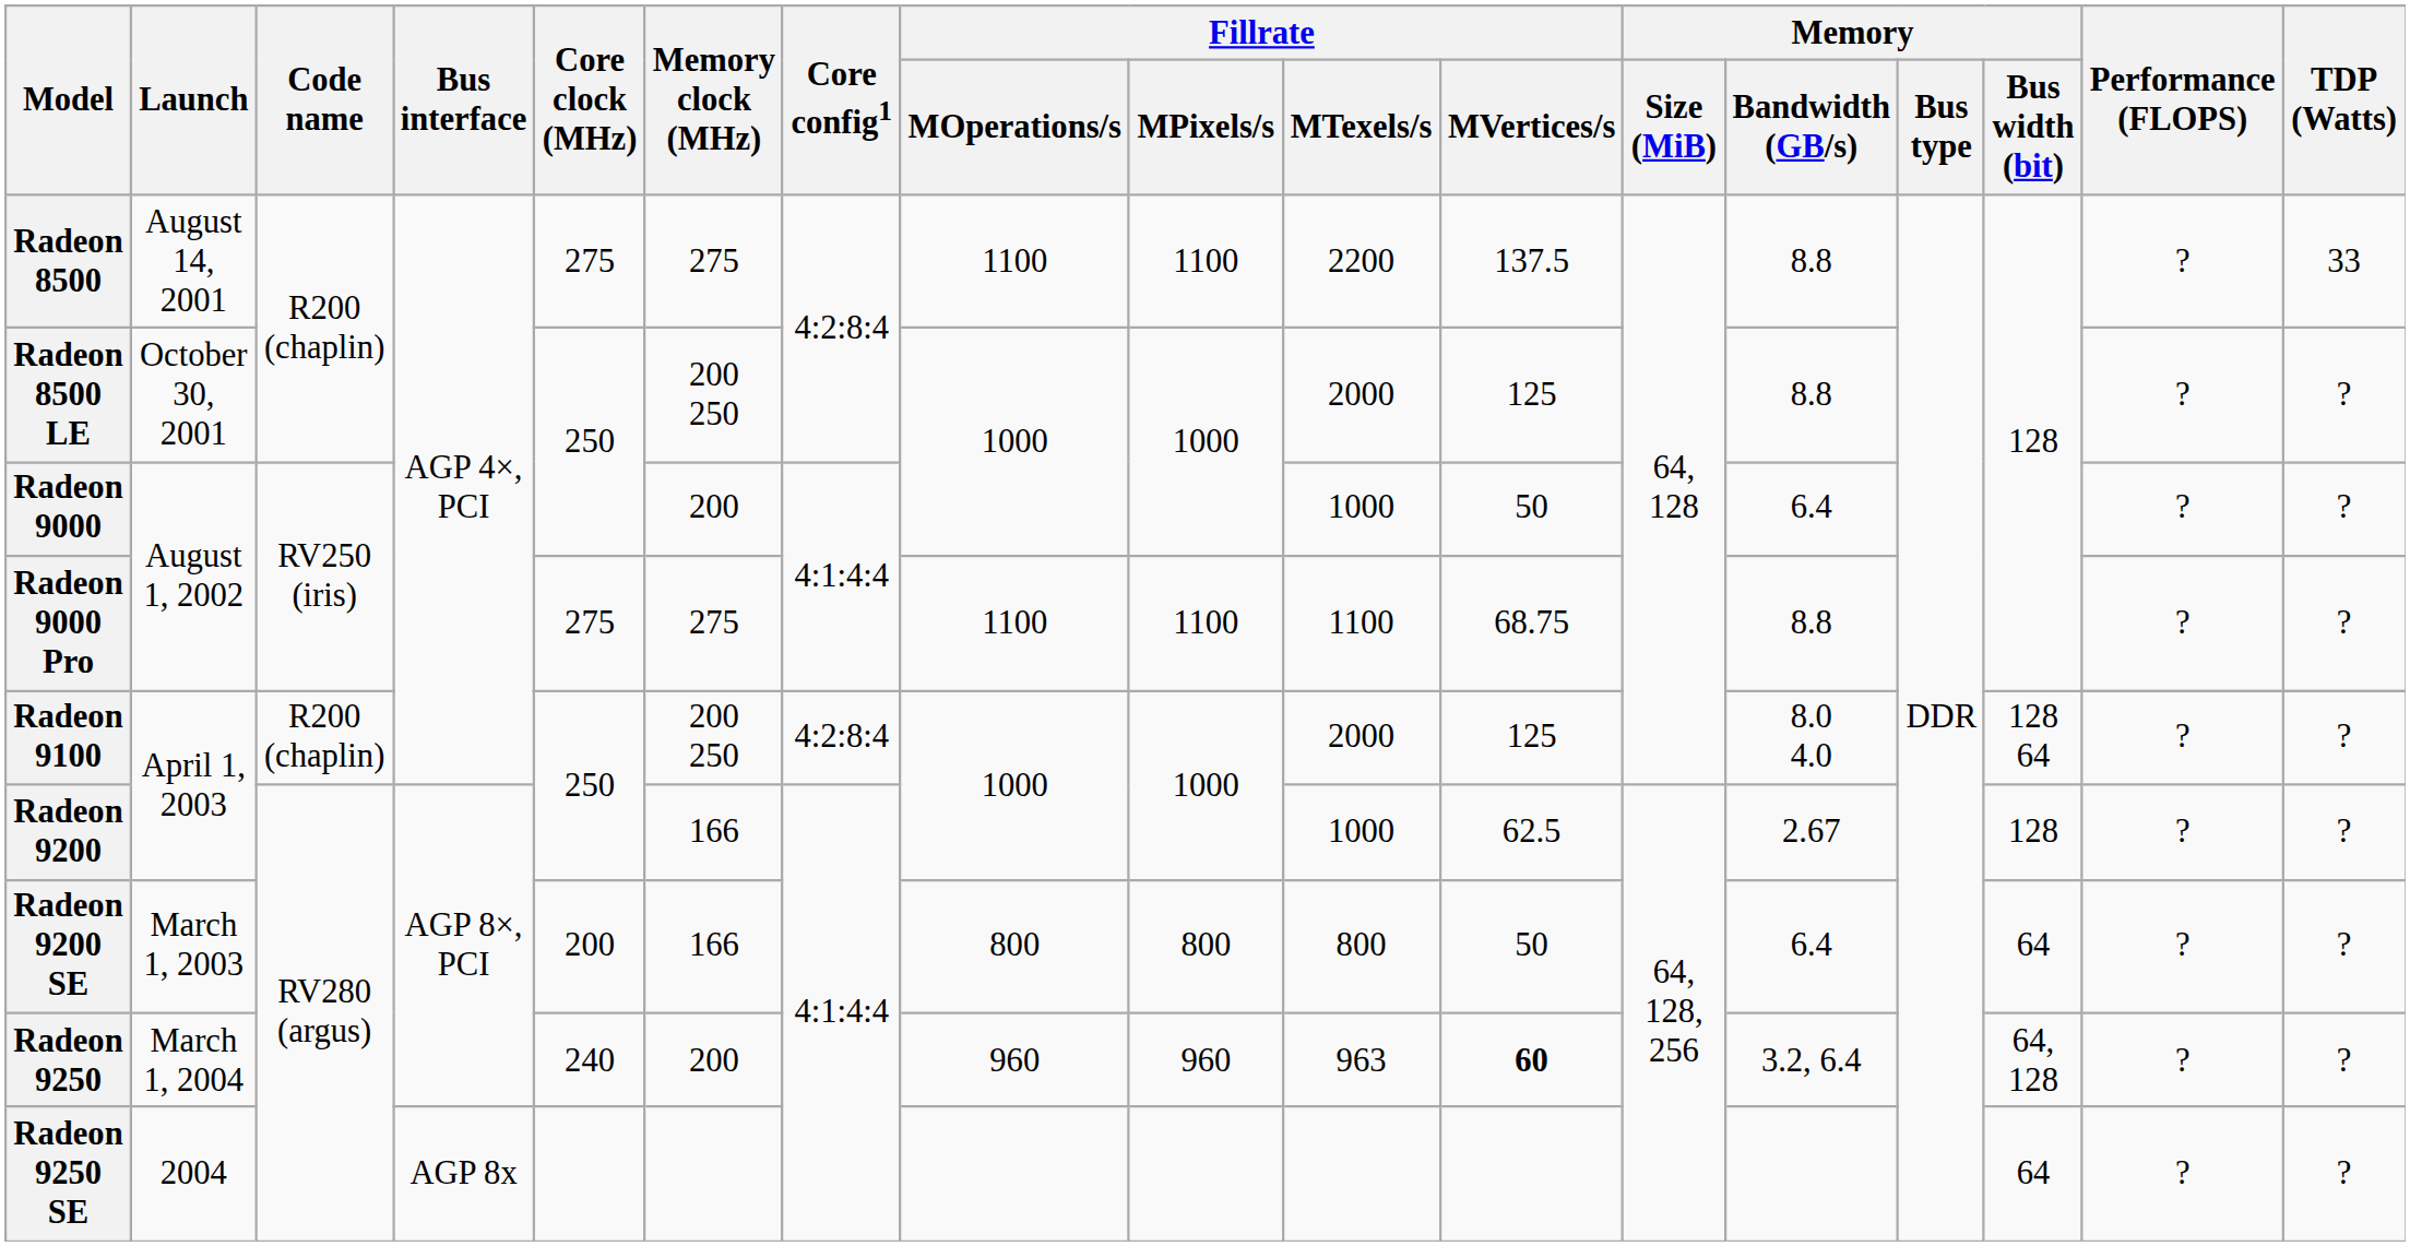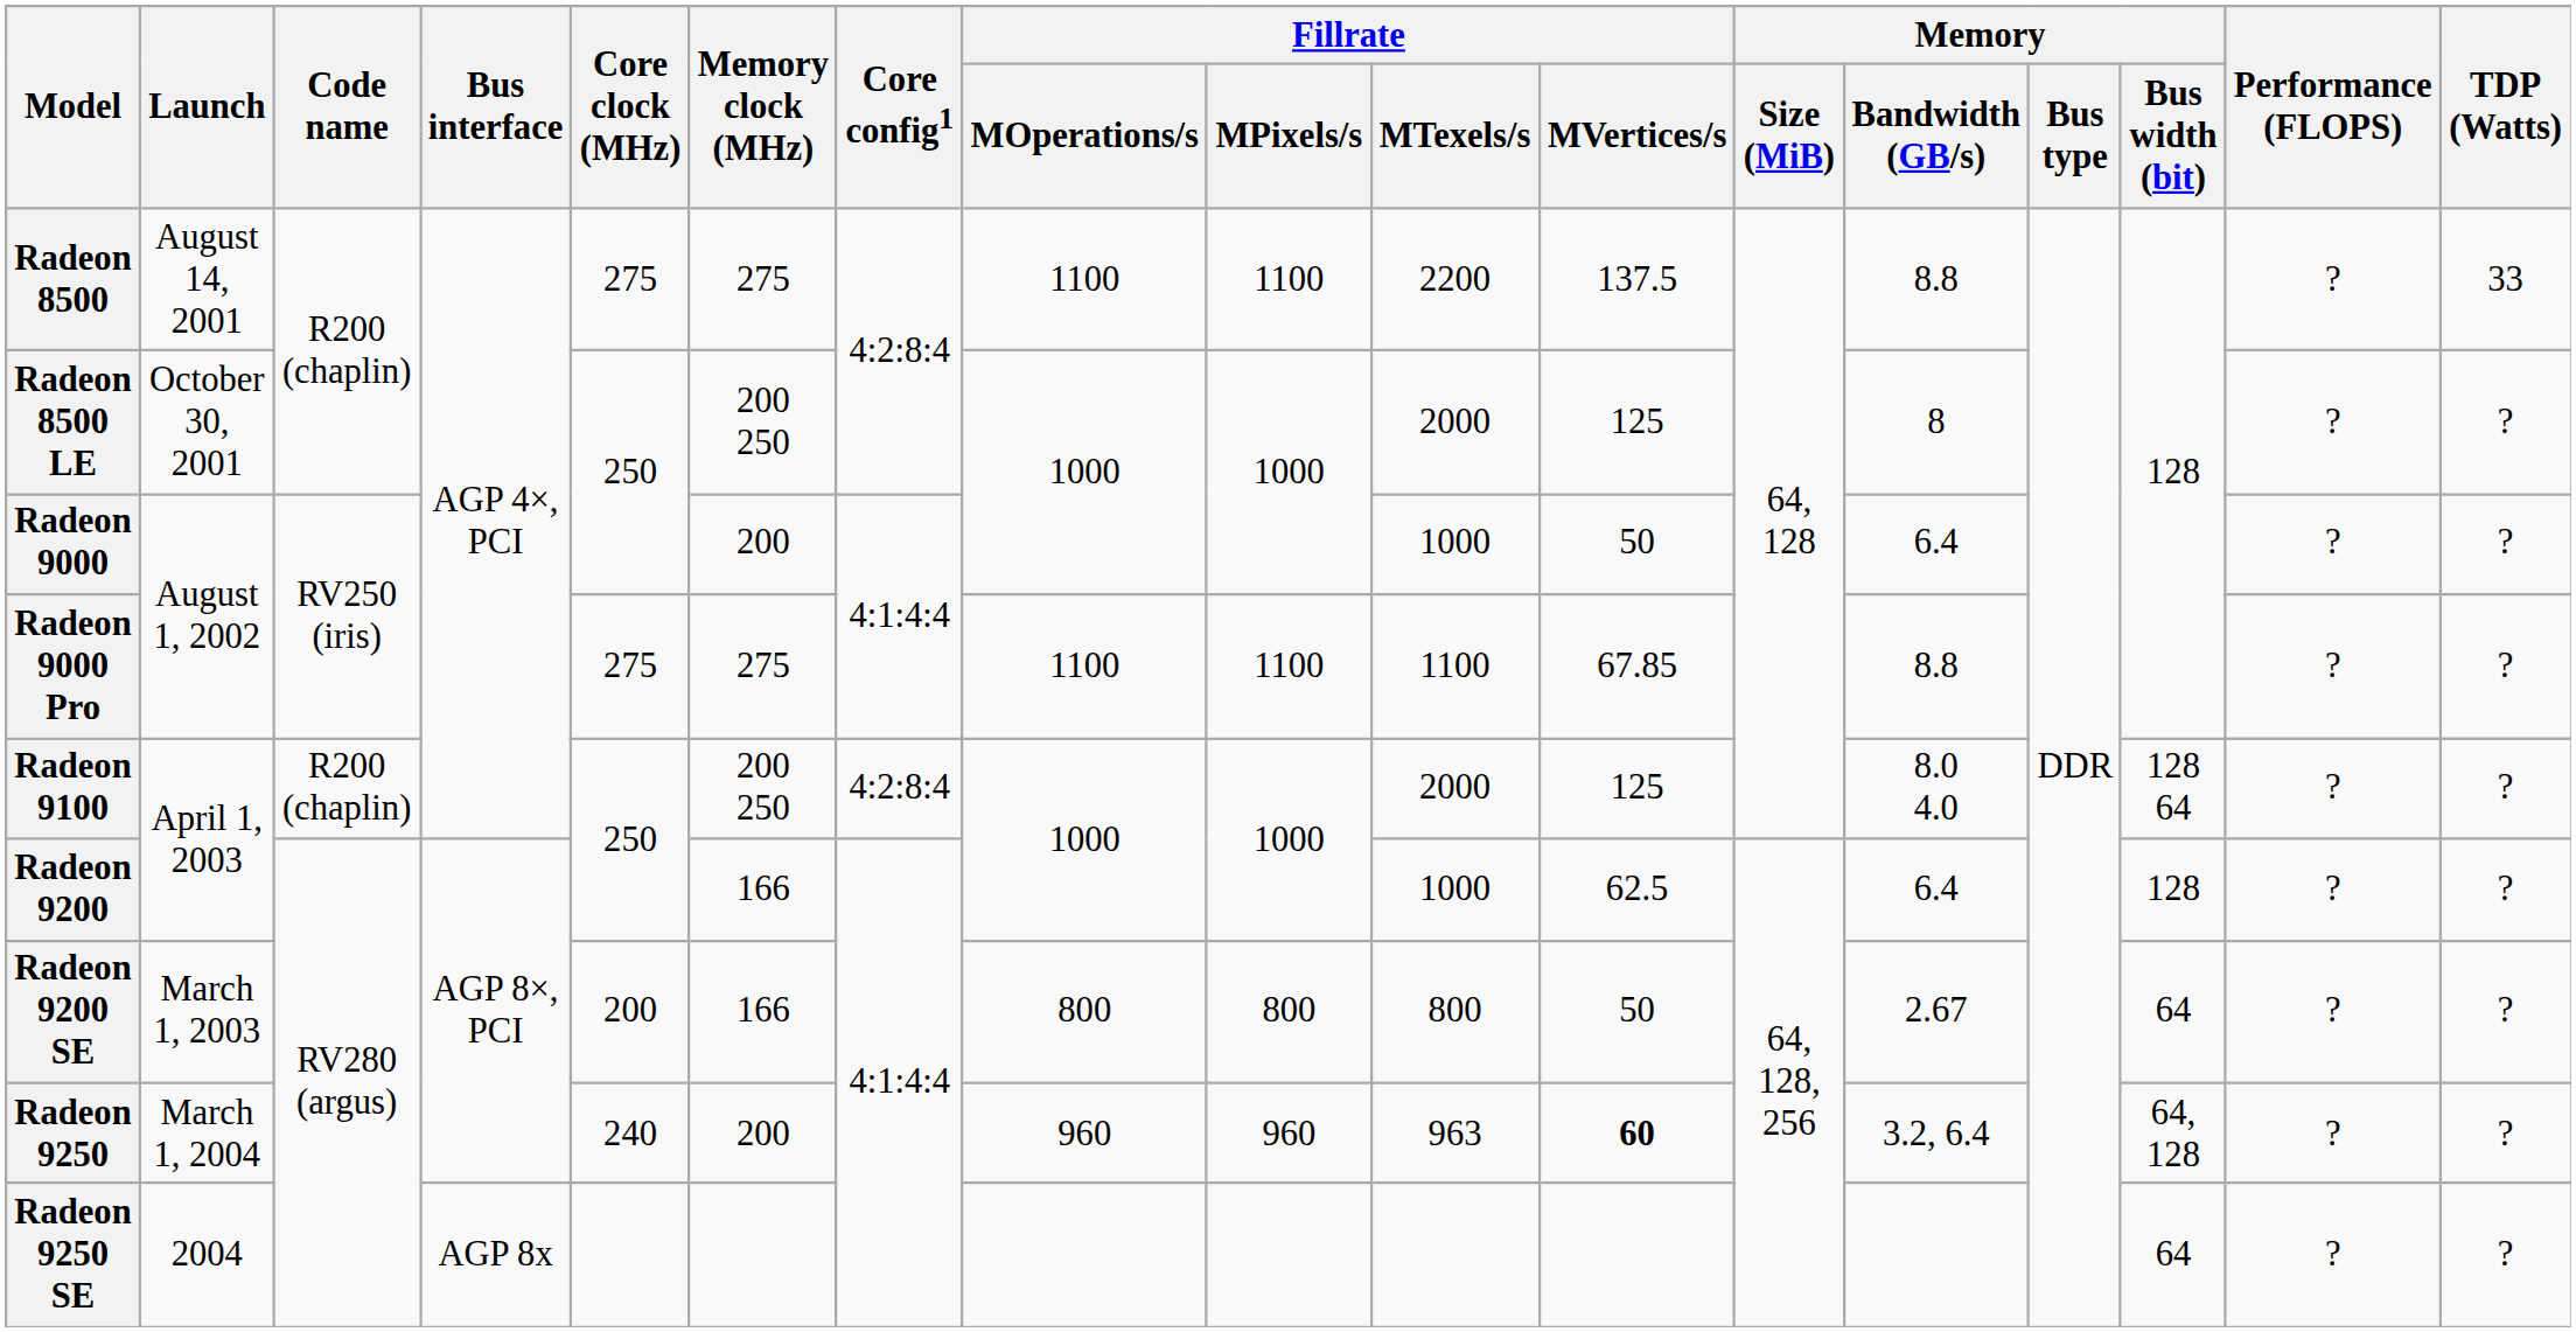Radeon 8500 LE | Memory / Bandwidth (GB/s): 8.8 -> 8
Radeon 9000 Pro | Fillrate / MVertices/s: 68.75 -> 67.85
Radeon 9200 | Memory / Bandwidth (GB/s): 2.67 -> 6.4
Radeon 9200 SE | Memory / Bandwidth (GB/s): 6.4 -> 2.67
